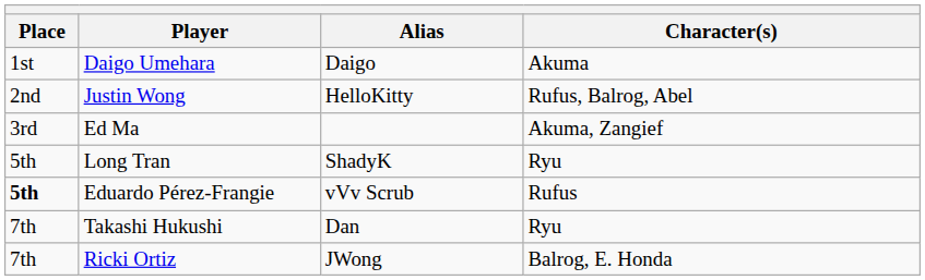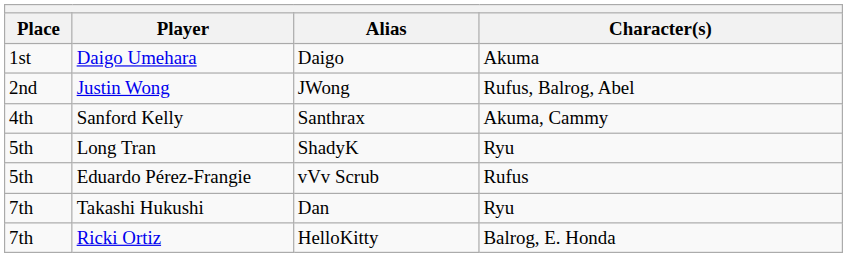Justin Wong | Alias: HelloKitty -> JWong
- row: 3rd | Ed Ma | Akuma, Zangief
+ row: 4th | Sanford Kelly | Santhrax | Akuma, Cammy
Eduardo Pérez-Frangie | Place: bold -> normal
Ricki Ortiz | Alias: JWong -> HelloKitty
